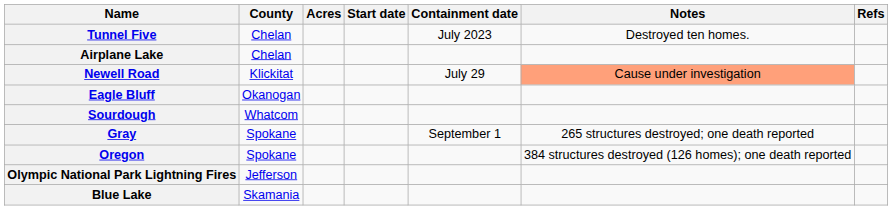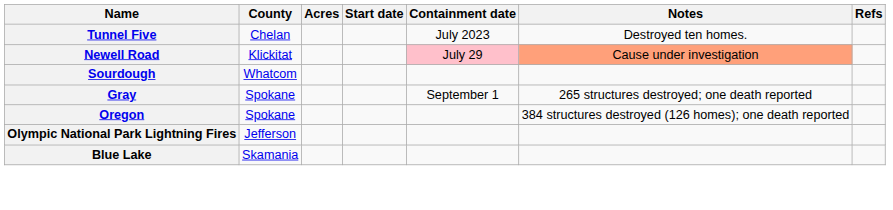- row: Airplane Lake | Chelan
Newell Road | Containment date: no background -> pink background
- row: Eagle Bluff | Okanogan
